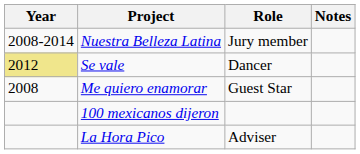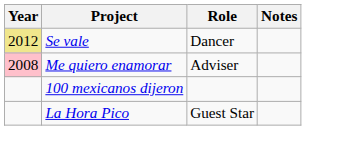- row: 2008-2014 | Nuestra Belleza Latina | Jury member
Me quiero enamorar | Year: no background -> pink background
Me quiero enamorar | Role: Guest Star -> Adviser
La Hora Pico | Role: Adviser -> Guest Star
